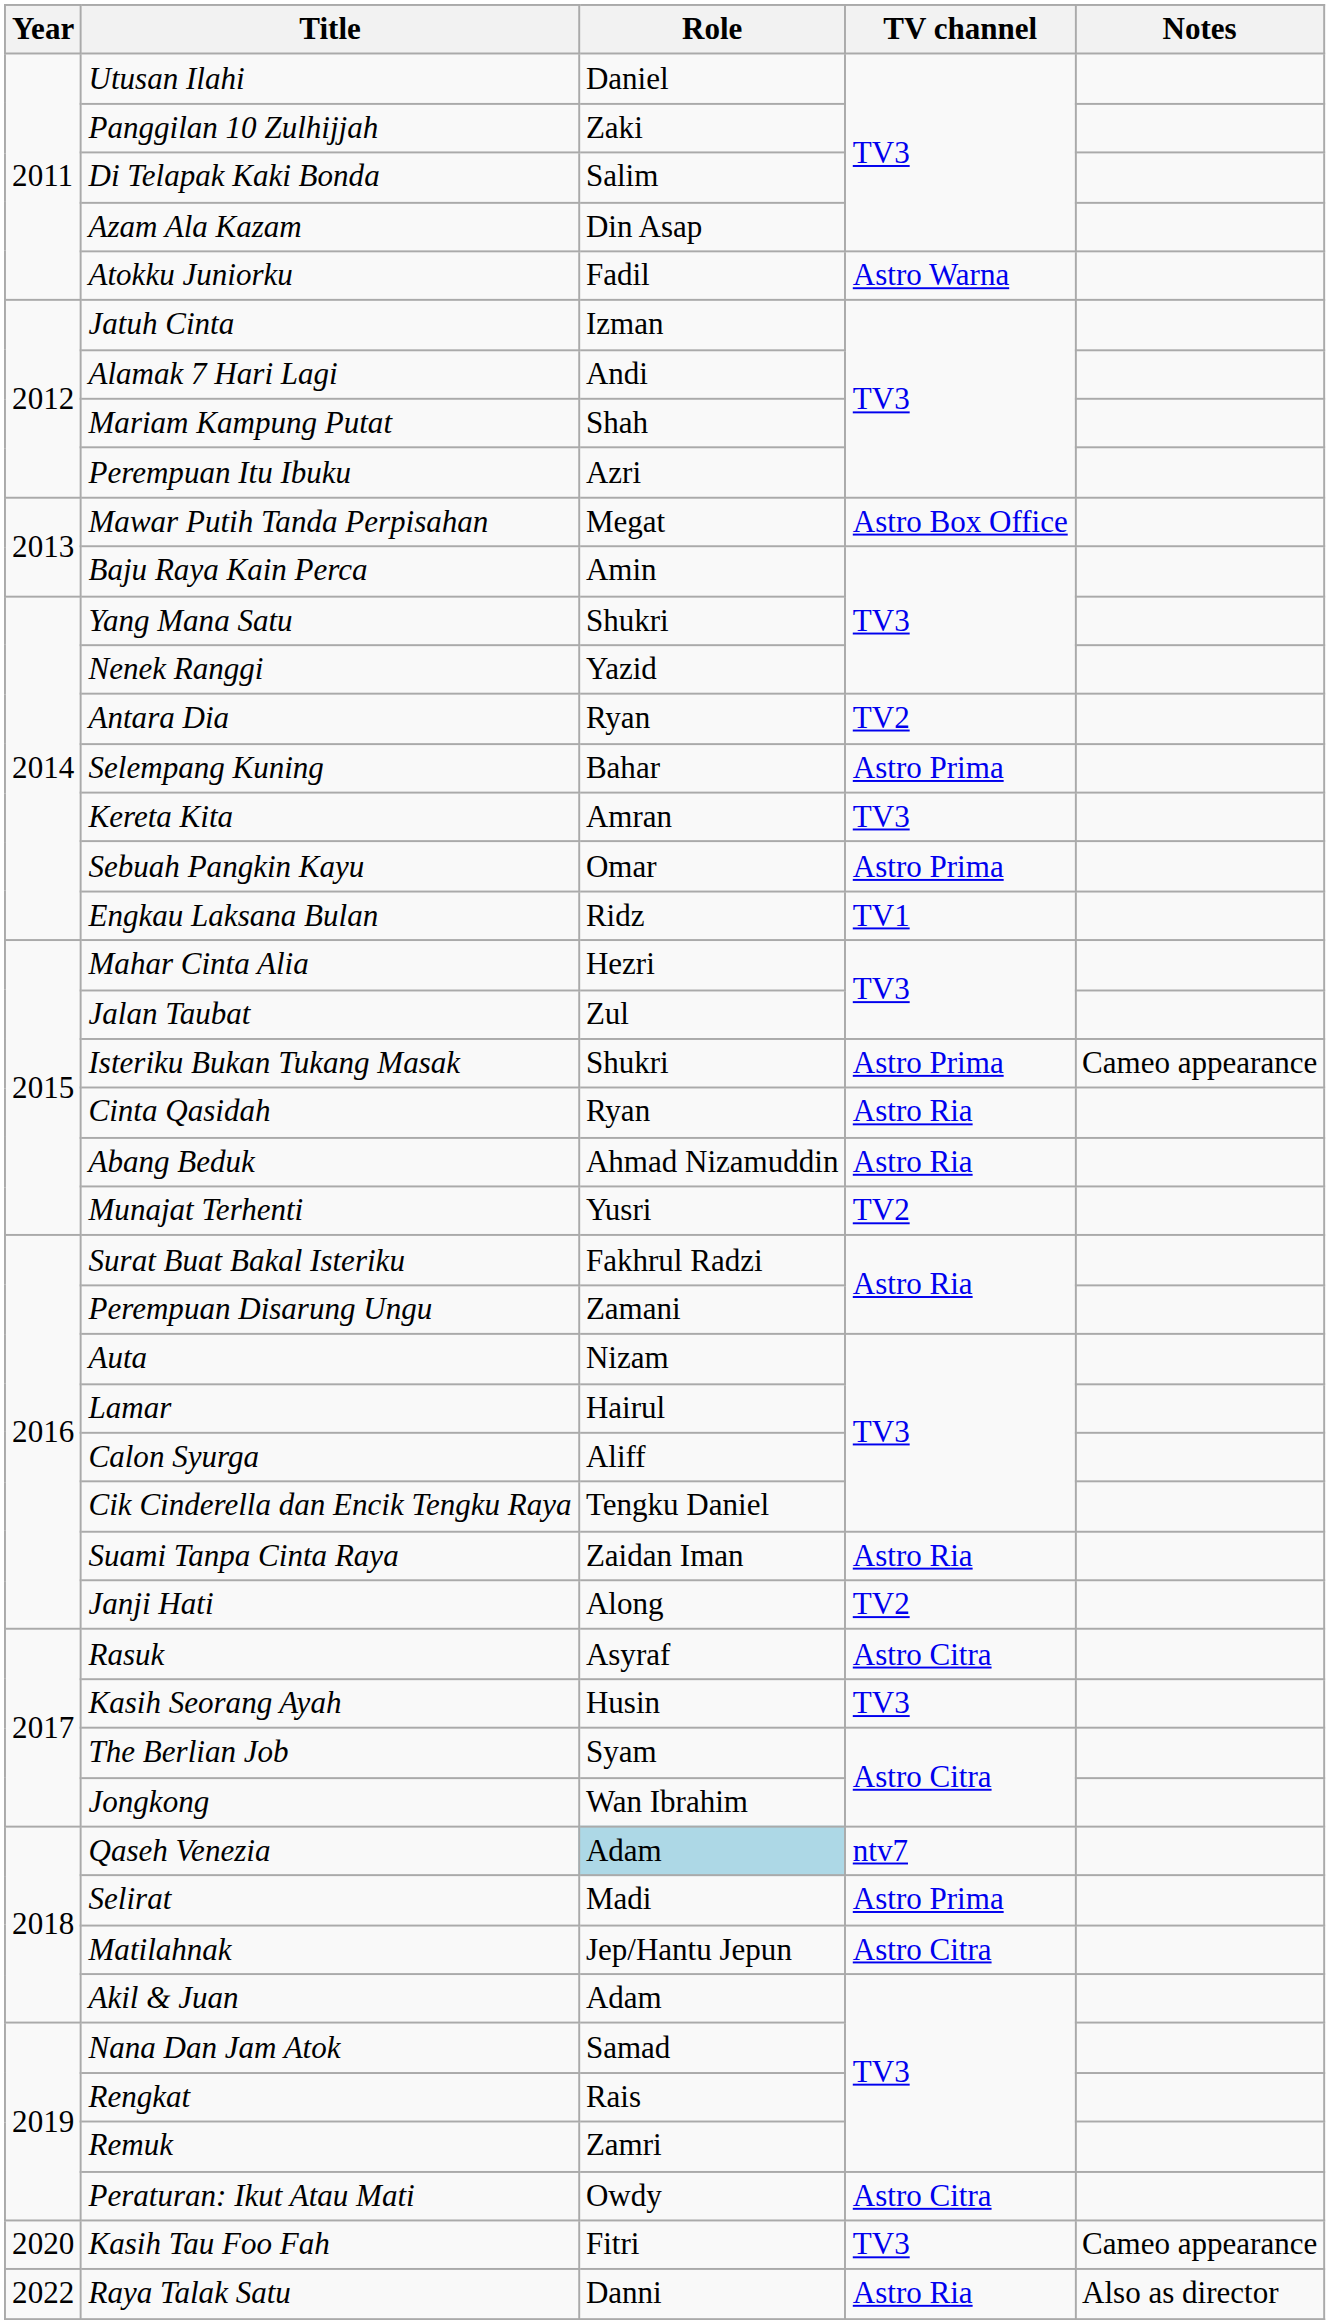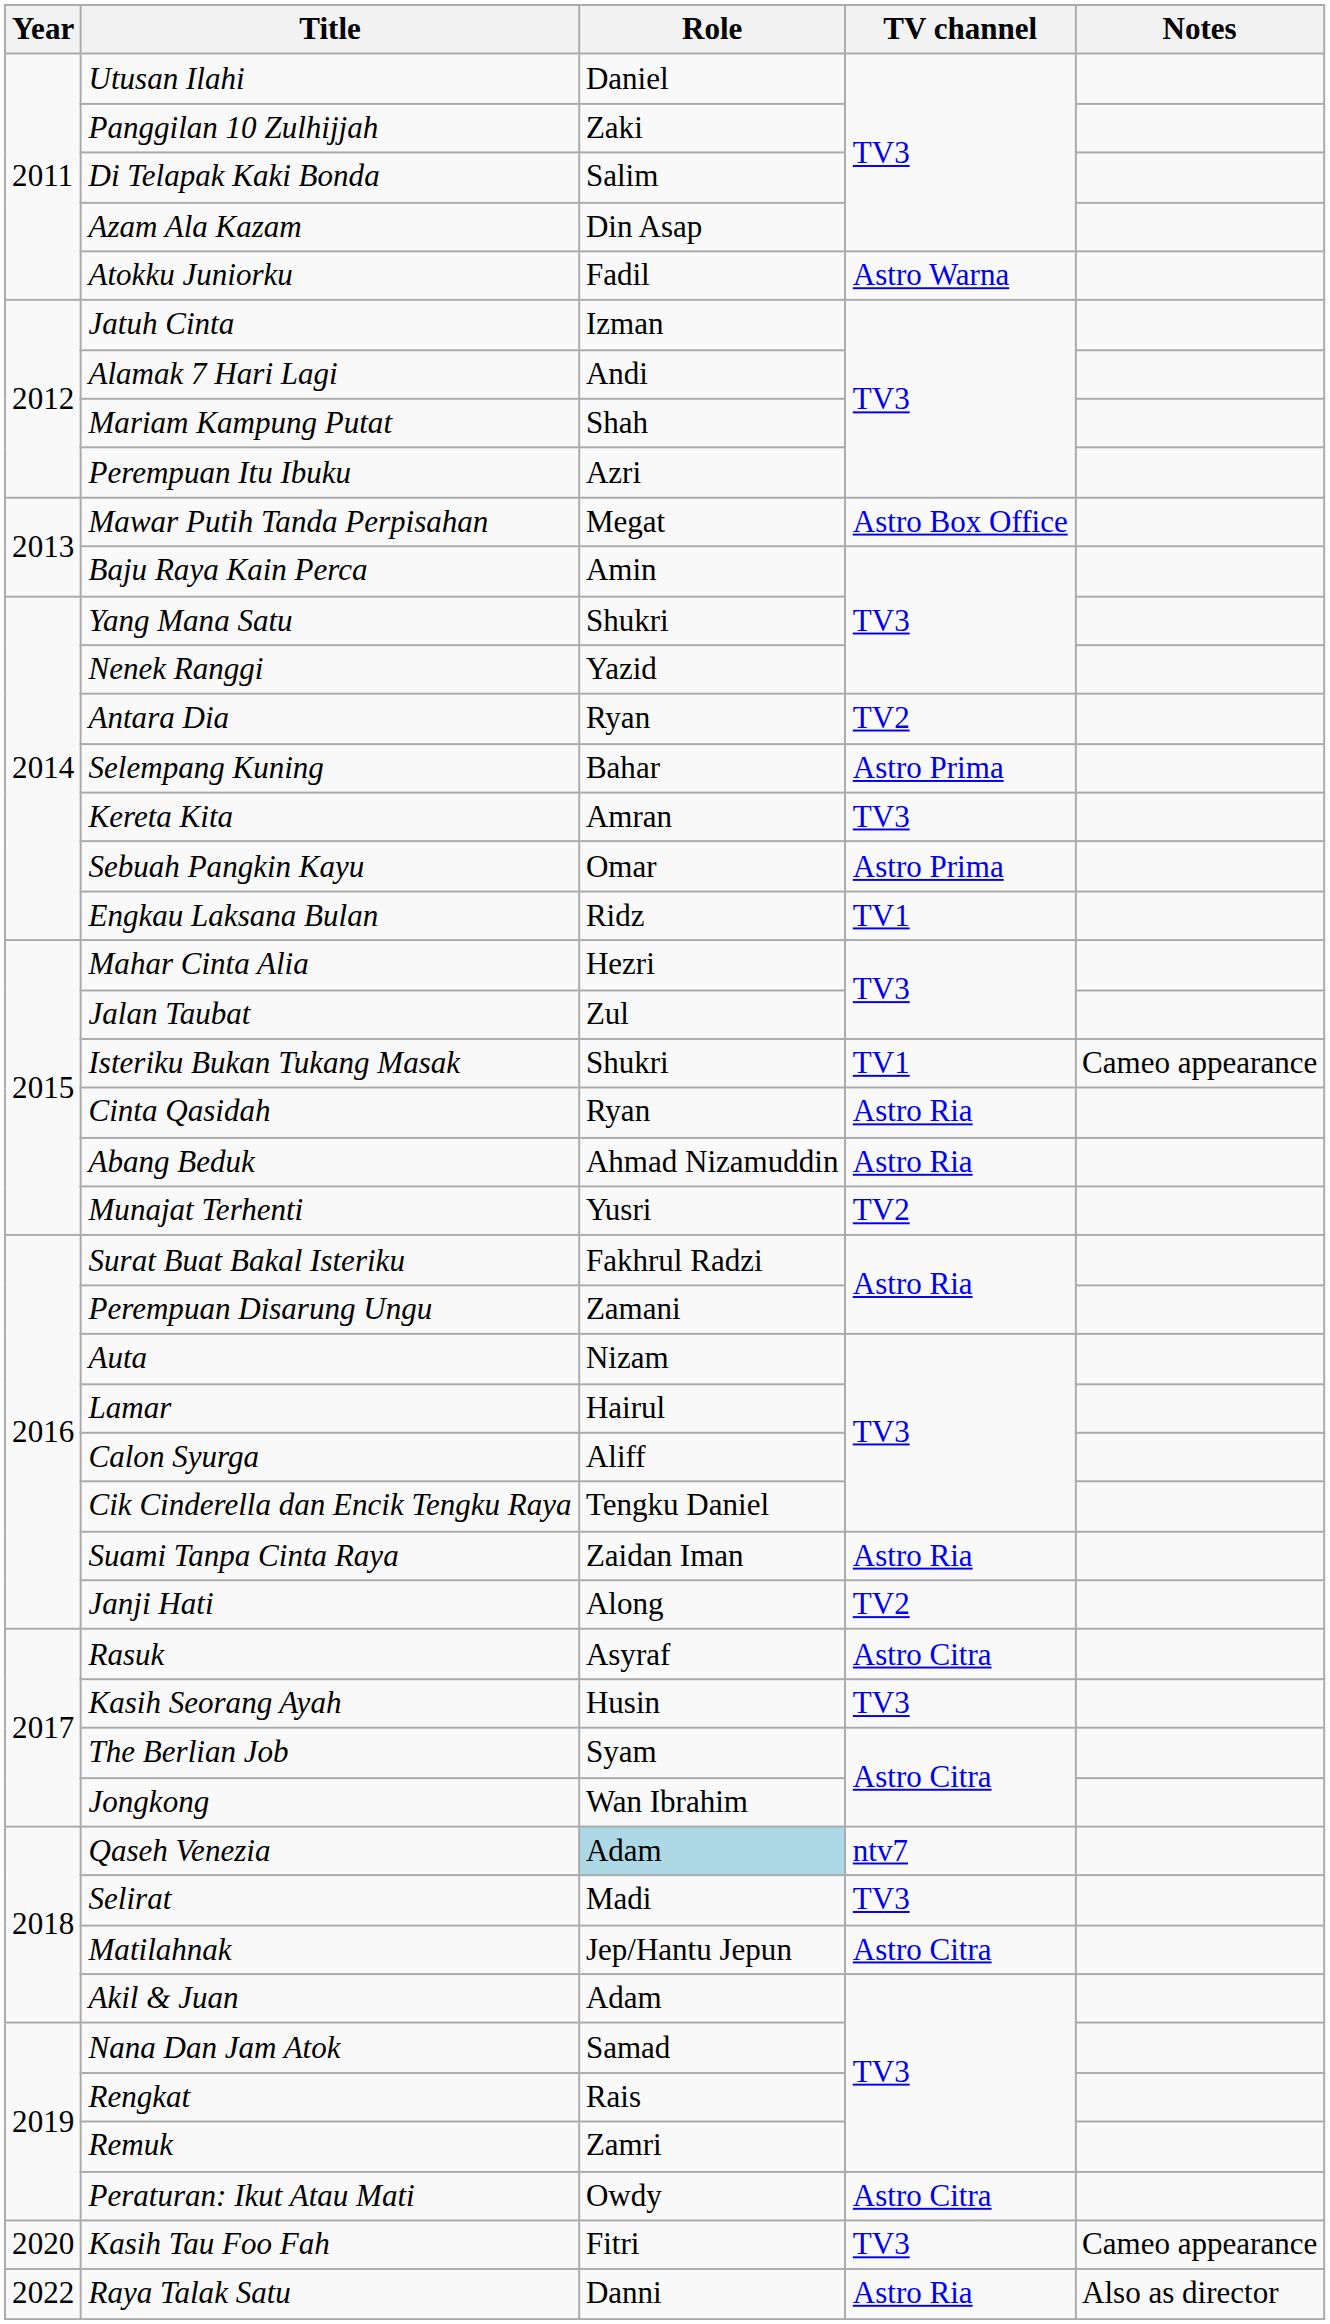Isteriku Bukan Tukang Masak | TV channel: Astro Prima -> TV1
Selirat | TV channel: Astro Prima -> TV3
